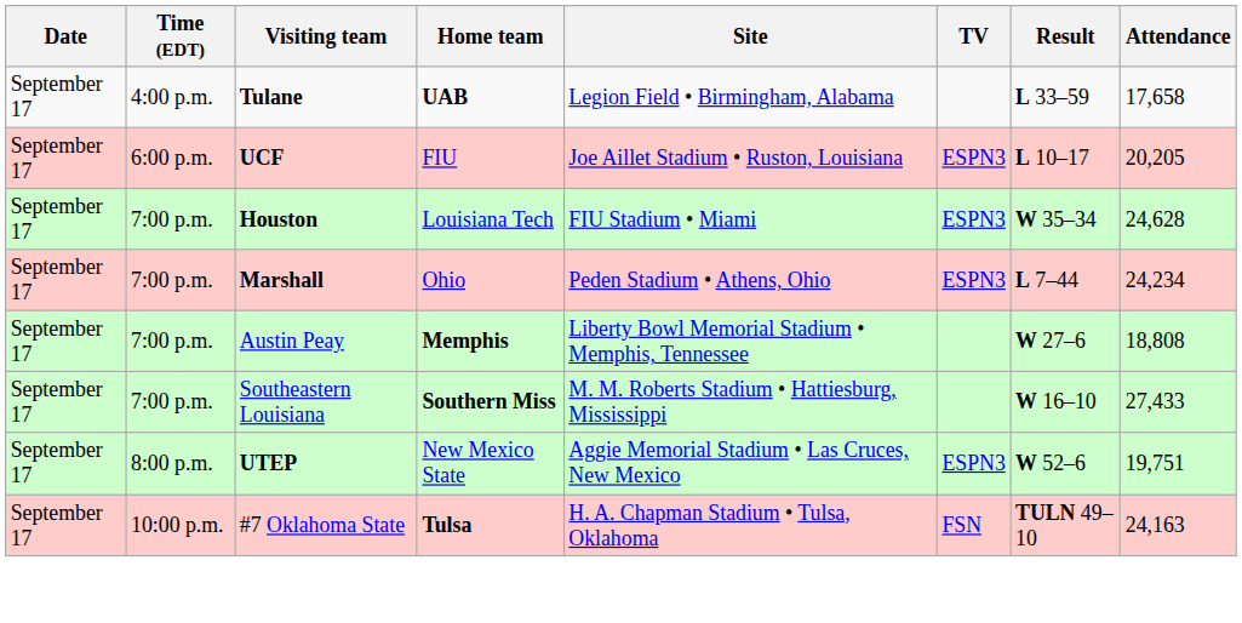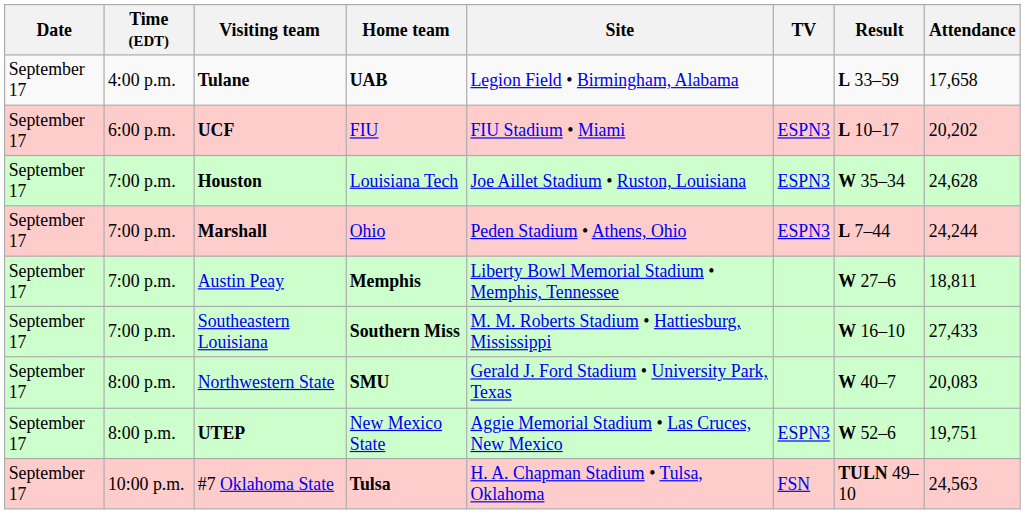UCF | Site: Joe Aillet Stadium • Ruston, Louisiana -> FIU Stadium • Miami
UCF | Attendance: 20,205 -> 20,202
Houston | Site: FIU Stadium • Miami -> Joe Aillet Stadium • Ruston, Louisiana
Marshall | Attendance: 24,234 -> 24,244
Austin Peay | Attendance: 18,808 -> 18,811
+ row: September 17 | 8:00 p.m. | Northwestern State | SMU | Gerald J. Ford Stadium • University Park, Texas | W 40–7 | 20,083
#7 Oklahoma State | Attendance: 24,163 -> 24,563
